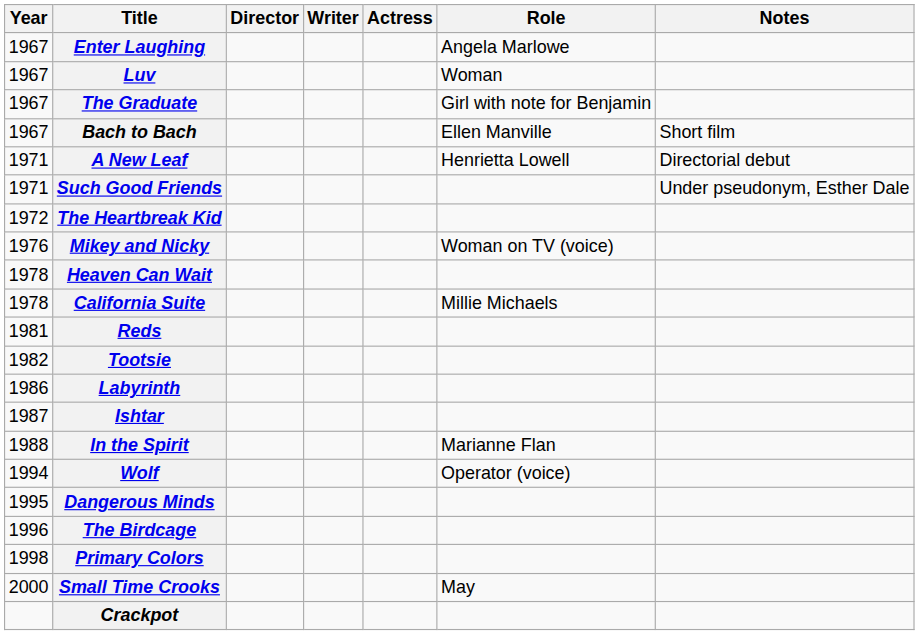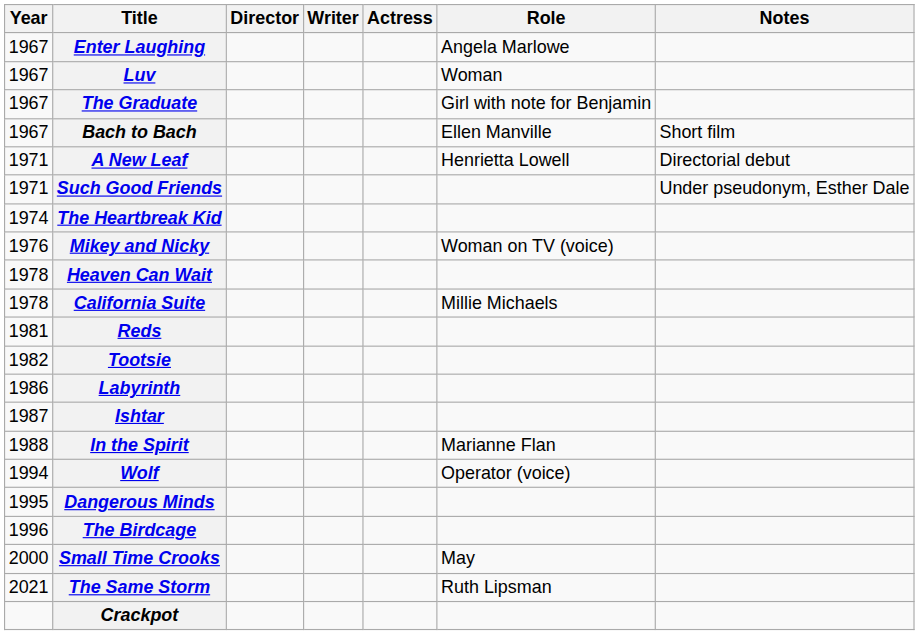The Heartbreak Kid | Year: 1972 -> 1974
- row: 1998 | Primary Colors
+ row: 2021 | The Same Storm | Ruth Lipsman
